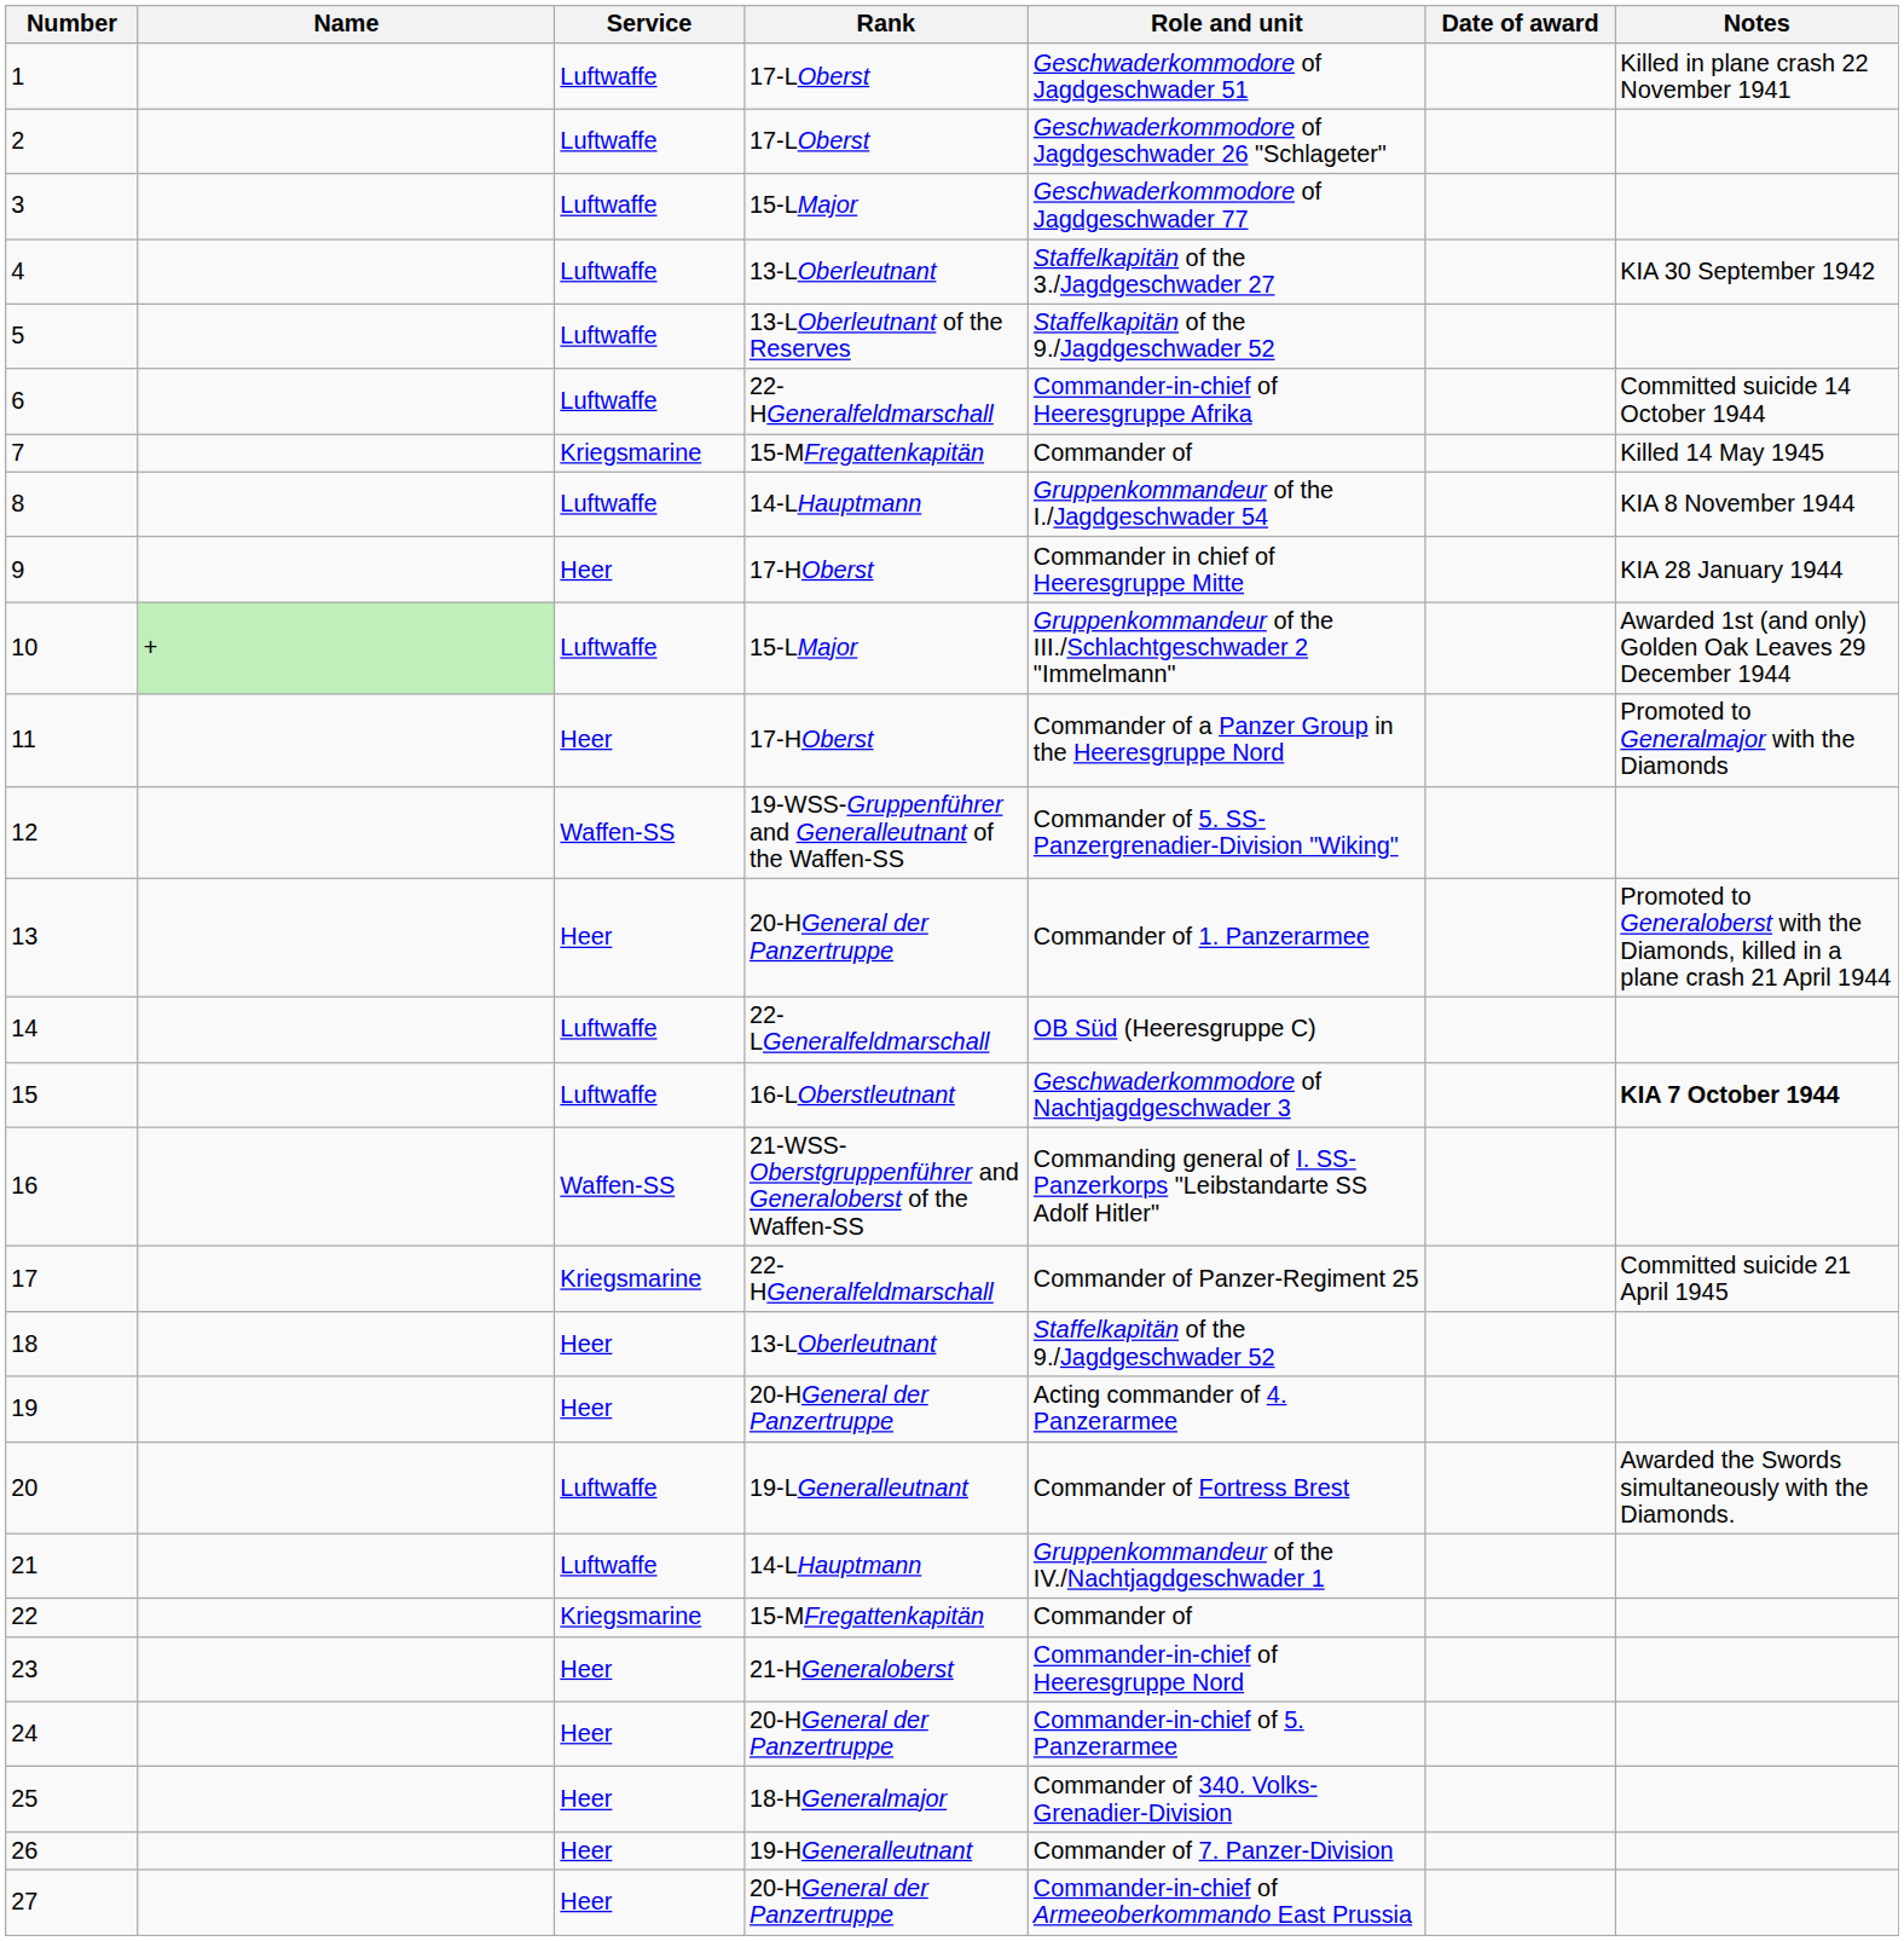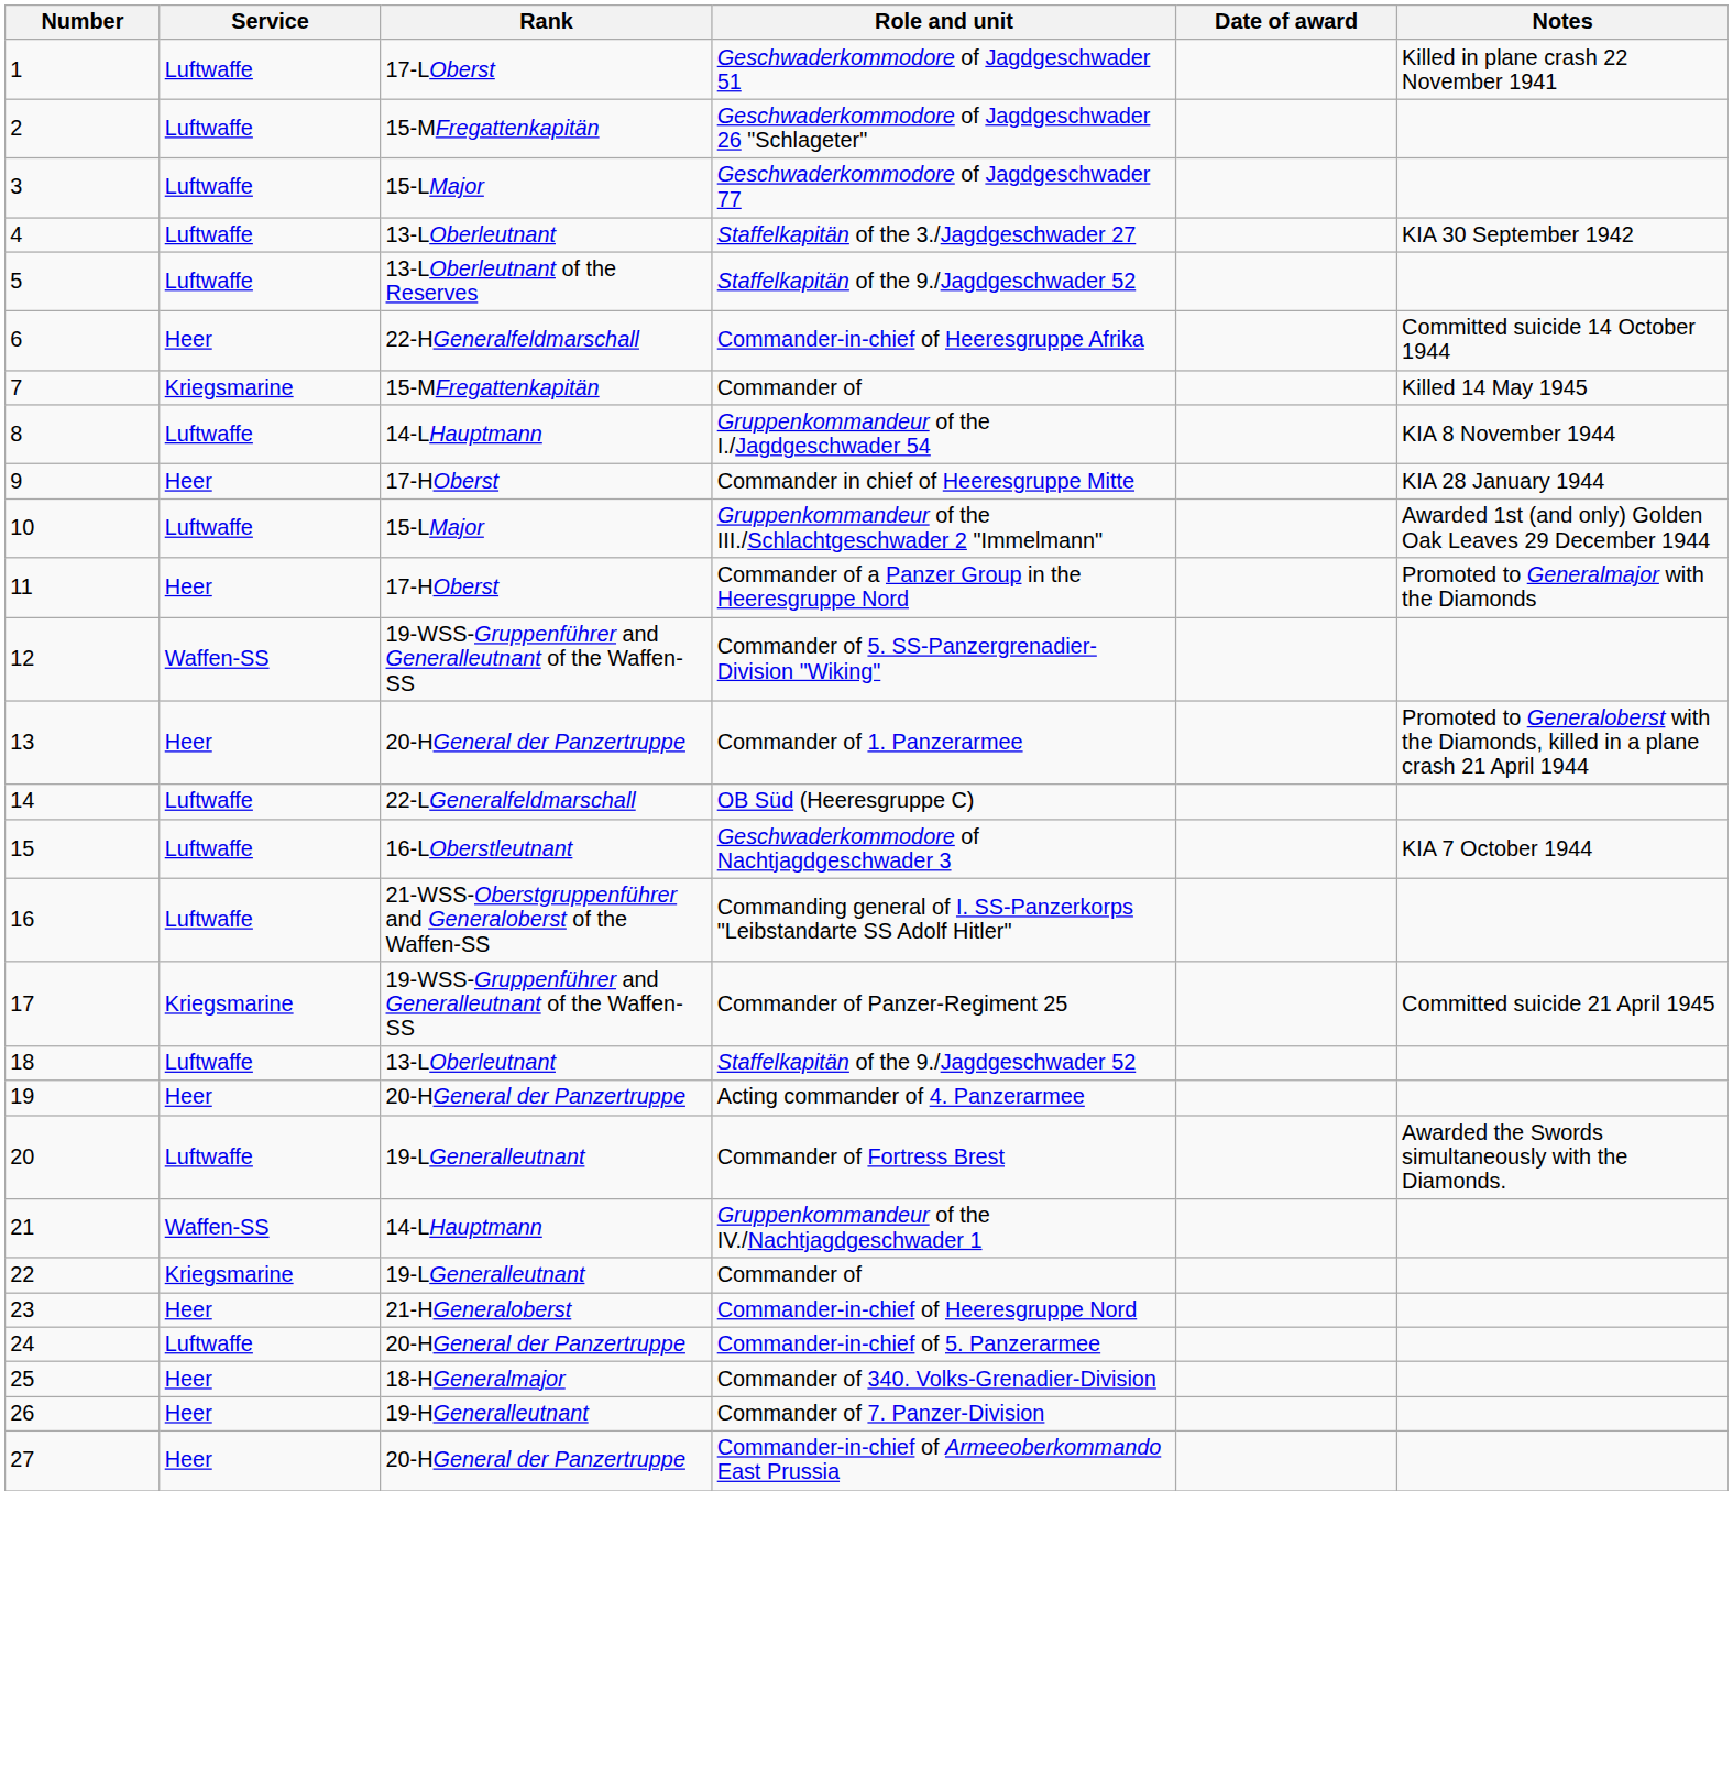- column: Name | +
2 | Rank: 17-LOberst -> 15-MFregattenkapitän
6 | Service: Luftwaffe -> Heer
15 | Notes: bold -> normal
16 | Service: Waffen-SS -> Luftwaffe
17 | Rank: 22-HGeneralfeldmarschall -> 19-WSS-Gruppenführer and Generalleutnant of the Waffen-SS
18 | Service: Heer -> Luftwaffe
21 | Service: Luftwaffe -> Waffen-SS
22 | Rank: 15-MFregattenkapitän -> 19-LGeneralleutnant
24 | Service: Heer -> Luftwaffe
